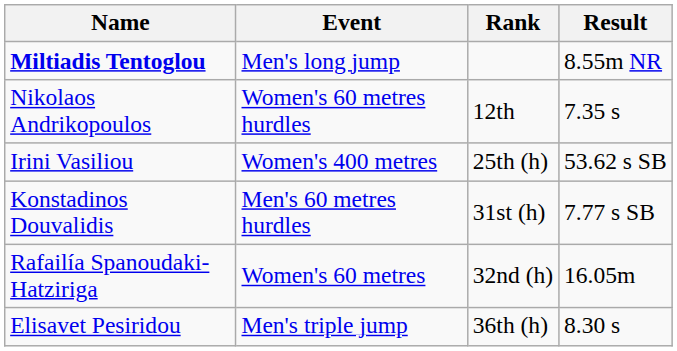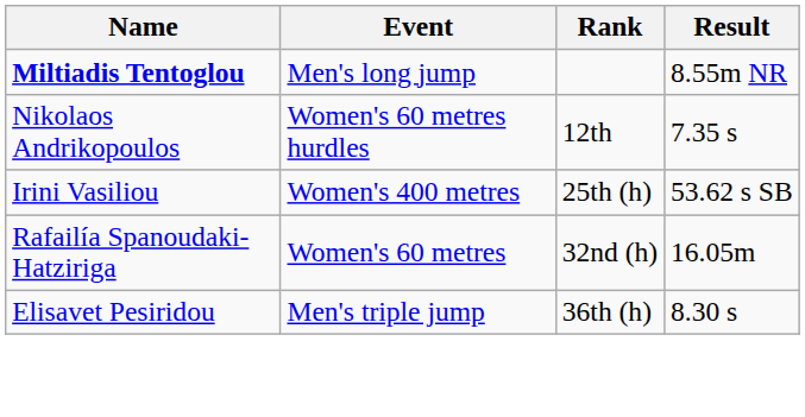- row: Konstadinos Douvalidis | Men's 60 metres hurdles | 31st (h) | 7.77 s SB
